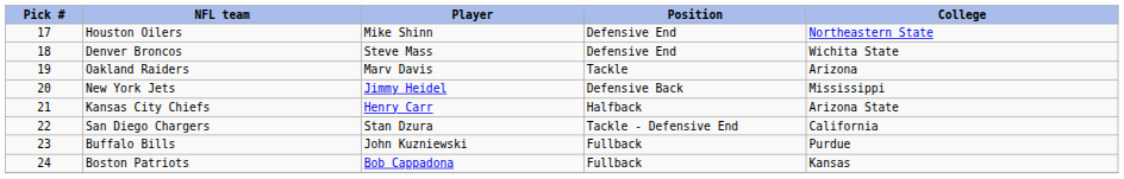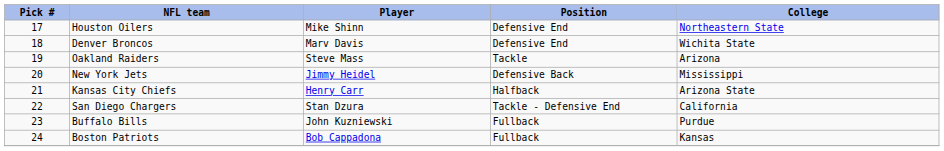Denver Broncos | Player: Steve Mass -> Marv Davis
Oakland Raiders | Player: Marv Davis -> Steve Mass
